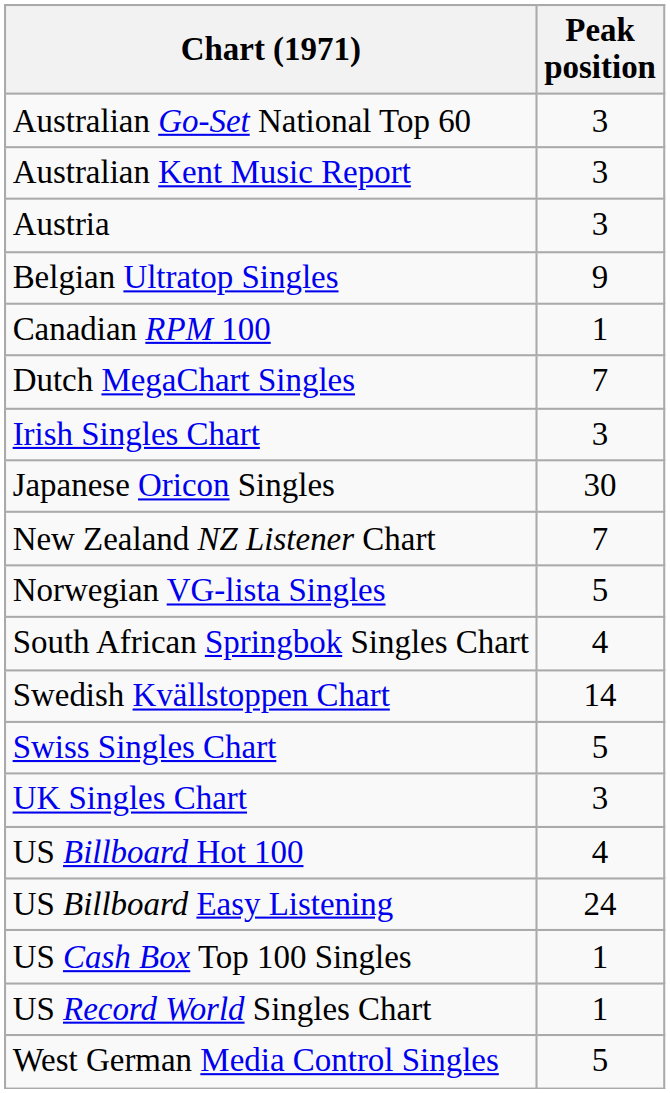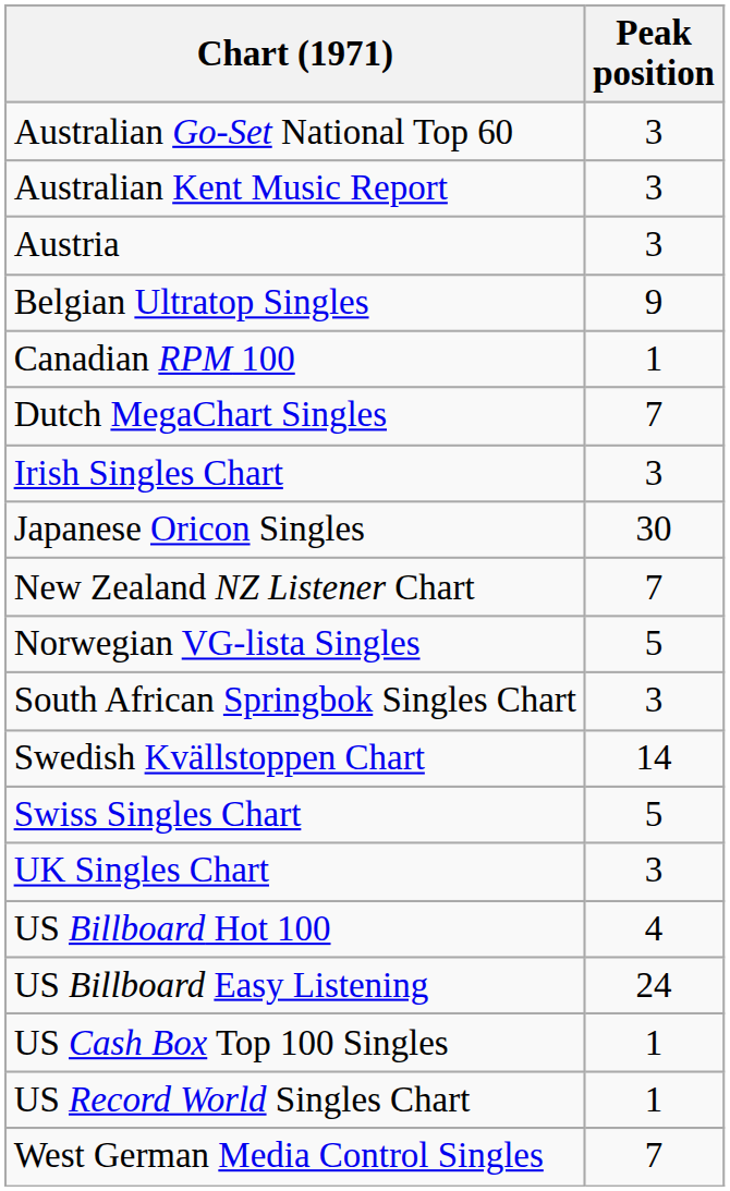South African Springbok Singles Chart | Peak position: 4 -> 3
West German Media Control Singles | Peak position: 5 -> 7
